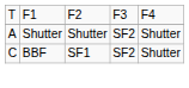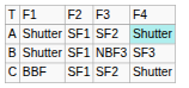A | column 3: Shutter -> SF1
A | column 5: no background -> paleturquoise background
+ row: B | Shutter | SF1 | NBF3 | SF3
